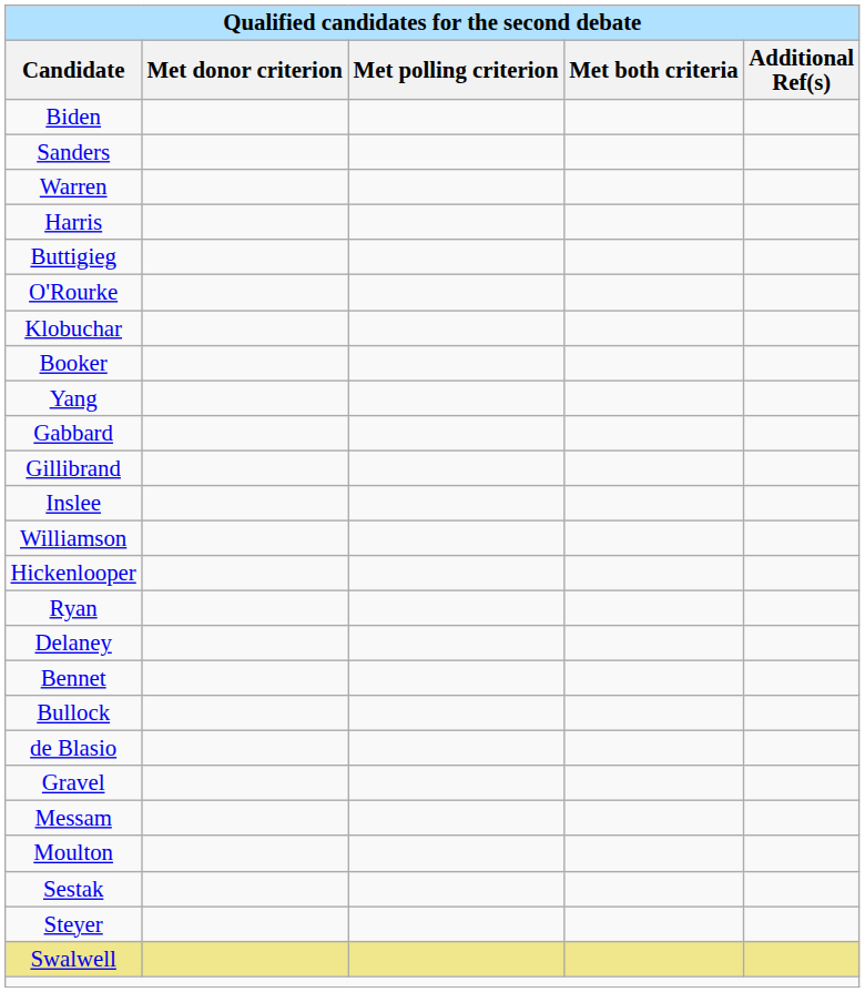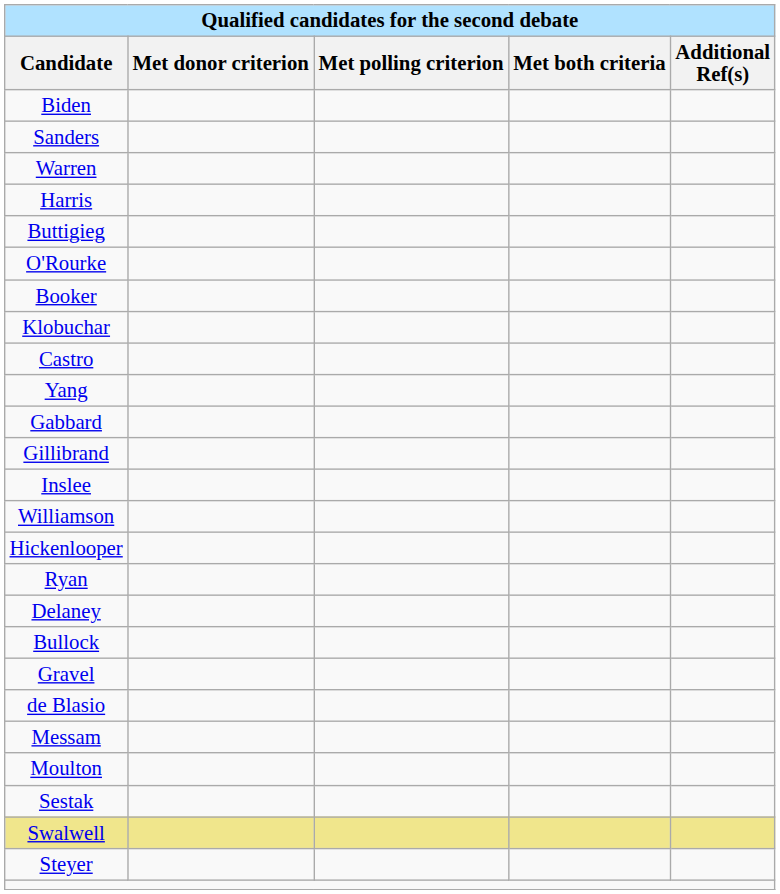rows swapped: Booker <-> Klobuchar
+ row: Castro
- row: Bennet
rows swapped: de Blasio <-> Gravel
rows swapped: Steyer <-> Swalwell
